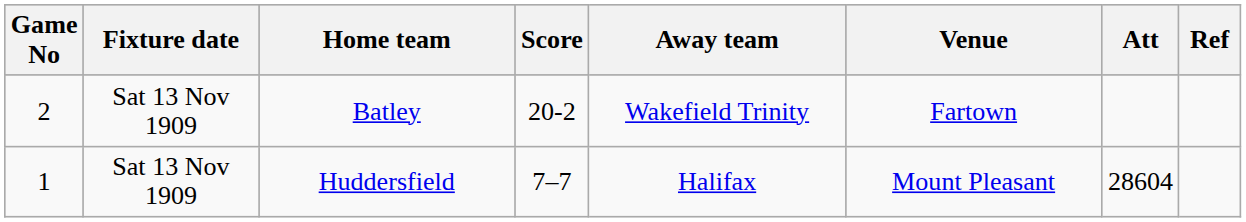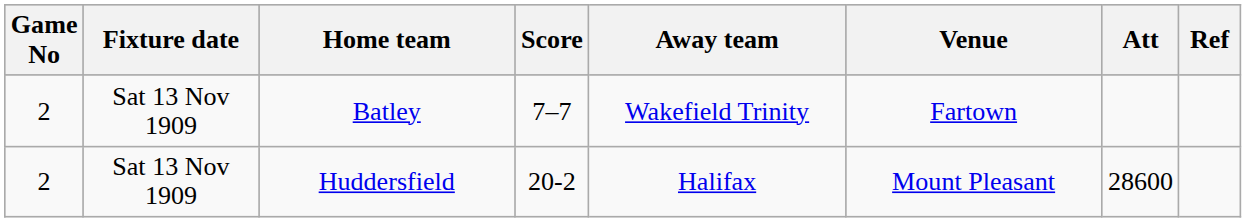Batley | Score: 20-2 -> 7–7
Huddersfield | Game No: 1 -> 2
Huddersfield | Score: 7–7 -> 20-2
Huddersfield | Att: 28604 -> 28600
